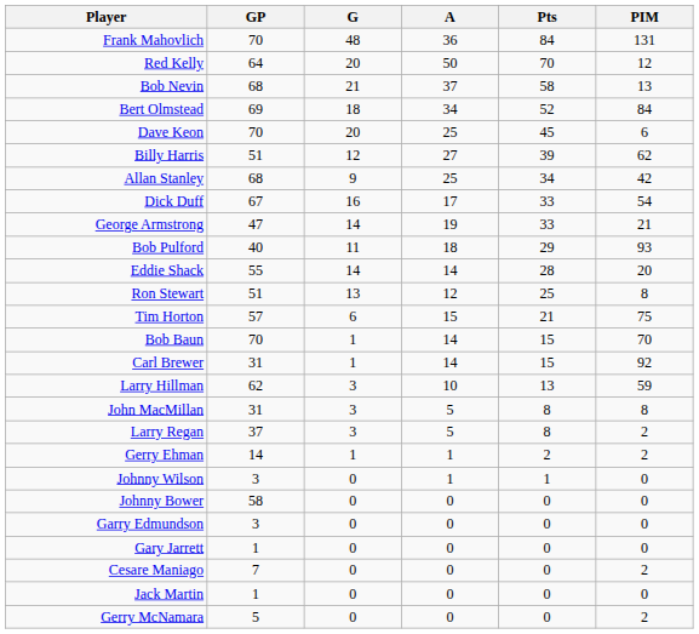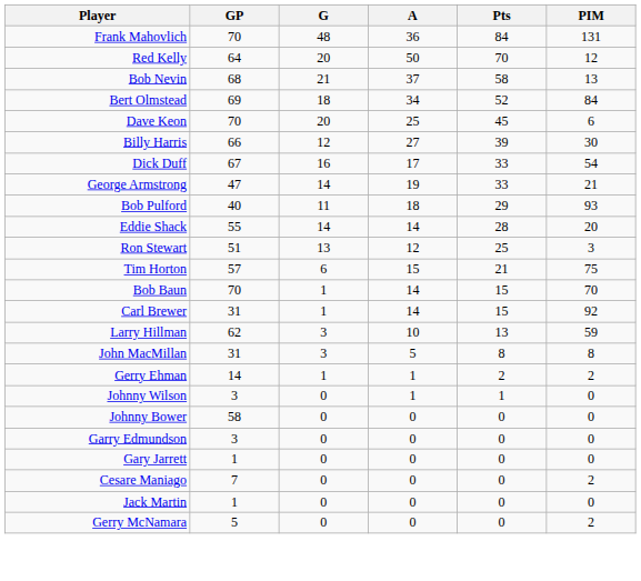Billy Harris | GP: 51 -> 66
Billy Harris | PIM: 62 -> 30
- row: Allan Stanley | 68 | 9 | 25 | 34 | 42
Ron Stewart | PIM: 8 -> 3
- row: Larry Regan | 37 | 3 | 5 | 8 | 2
